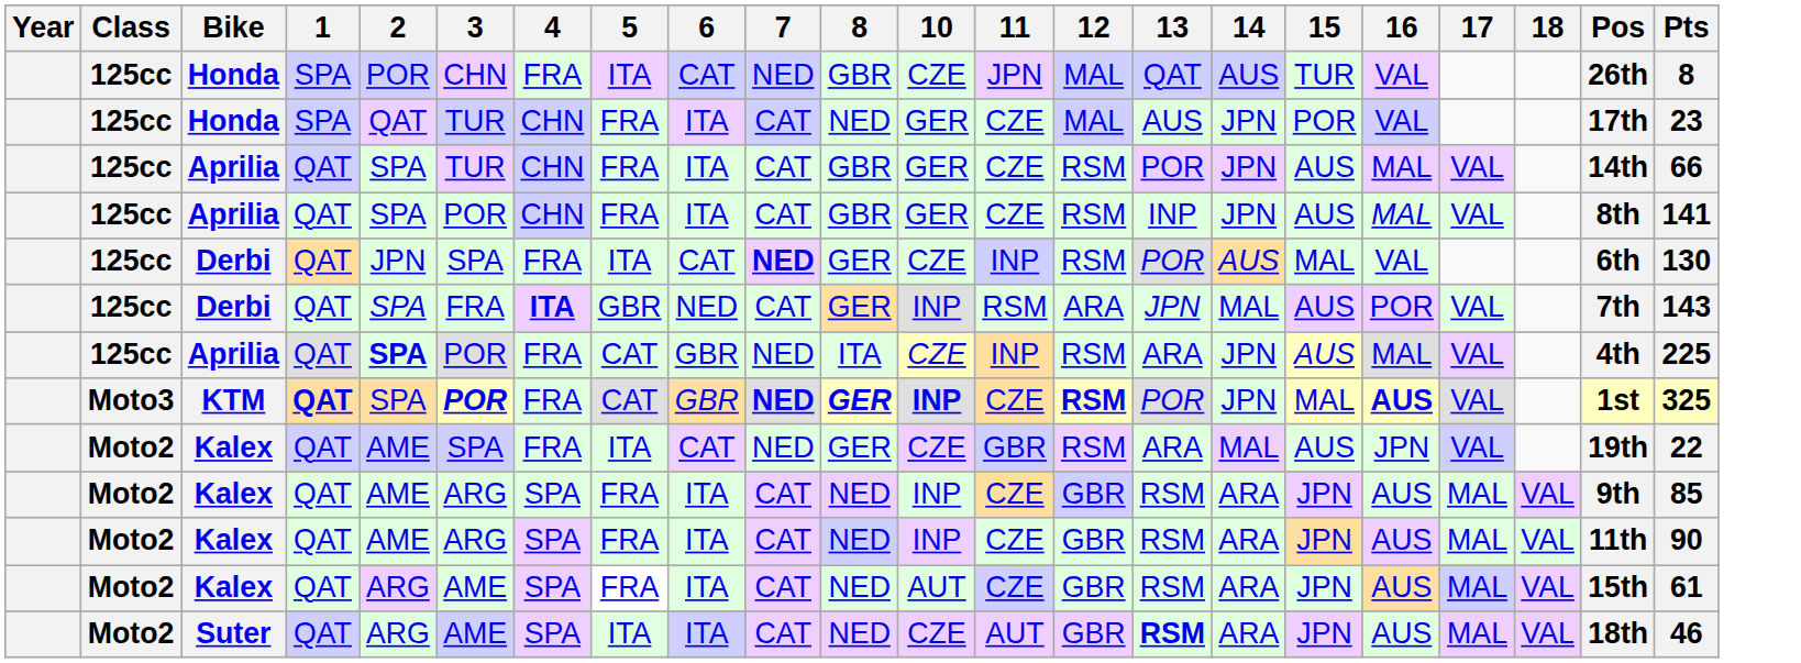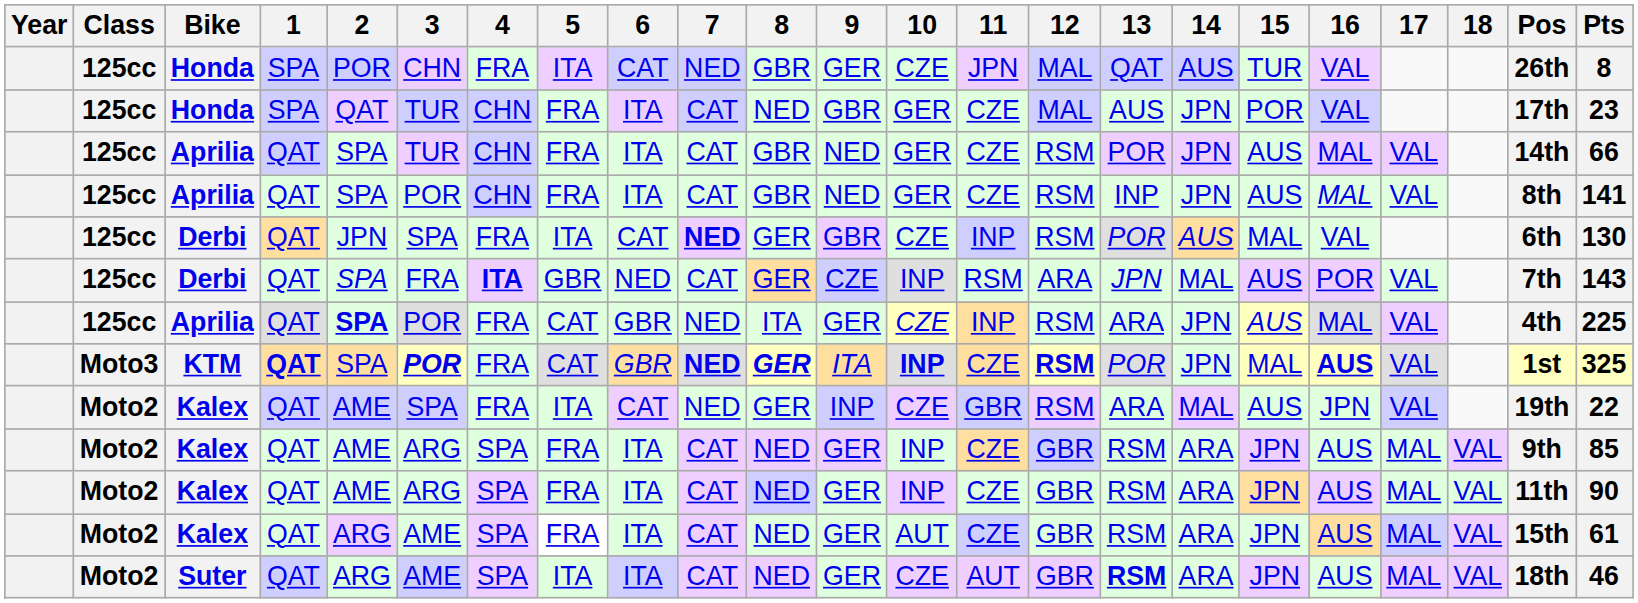+ column: 9 | GER | GBR | NED | NED | GBR | CZE | GER | ITA | INP | GER | GER | GER | GER
